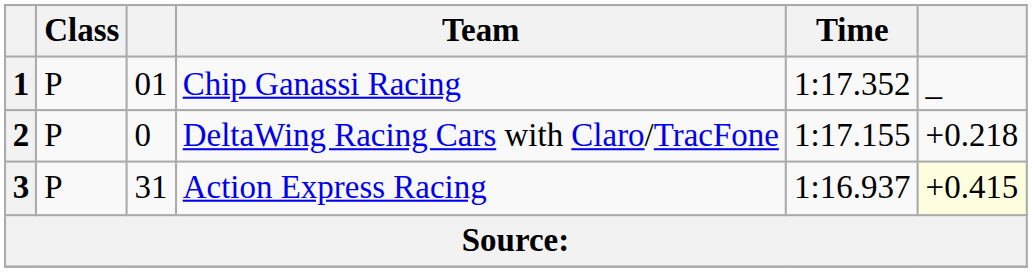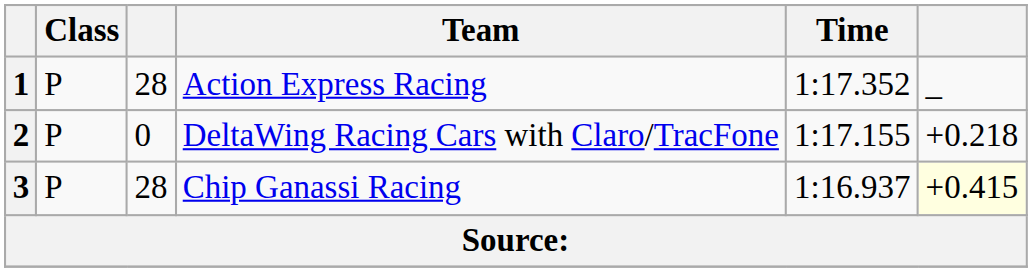1 | column 3: 01 -> 28
1 | Team: Chip Ganassi Racing -> Action Express Racing
3 | column 3: 31 -> 28
3 | Team: Action Express Racing -> Chip Ganassi Racing
